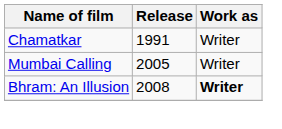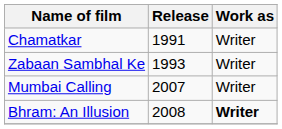+ row: Zabaan Sambhal Ke | 1993 | Writer
Mumbai Calling | Release: 2005 -> 2007
